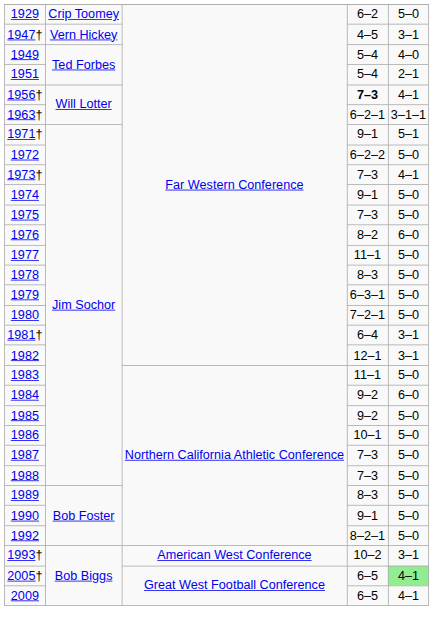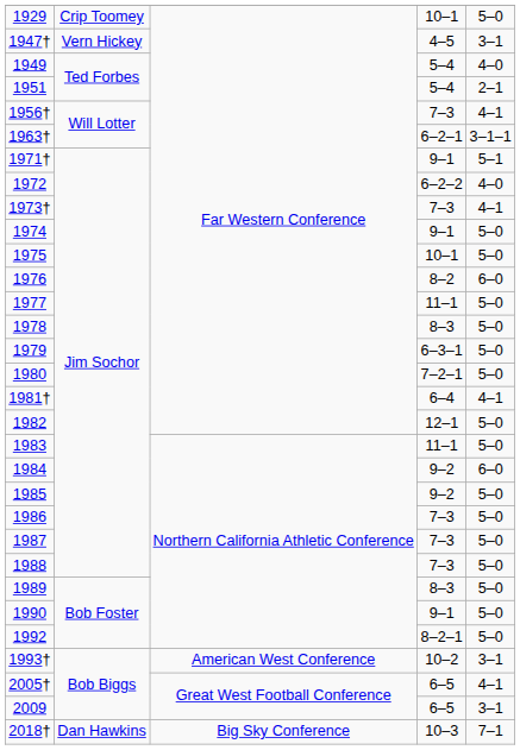1929 | column 4: 6–2 -> 10–1
1956† | column 4: bold -> normal
1972 | column 5: 5–0 -> 4–0
1975 | column 4: 7–3 -> 10–1
1981† | column 5: 3–1 -> 4–1
1982 | column 5: 3–1 -> 5–0
1986 | column 4: 10–1 -> 7–3
2005† | column 5: lightgreen background -> no background
2009 | column 5: 4–1 -> 3–1
+ row: 2018† | Dan Hawkins | Big Sky Conference | 10–3 | 7–1
